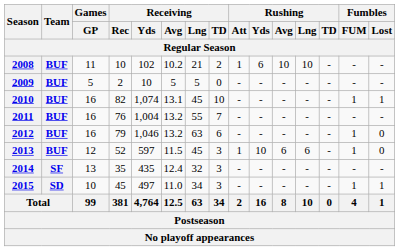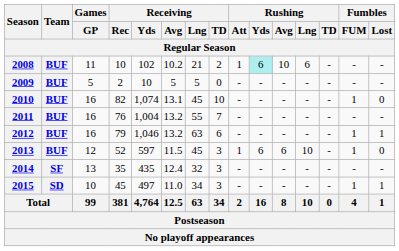2008 | Rushing / Yds: no background -> paleturquoise background
2008 | Rushing / Lng: 10 -> 6
2010 | Fumbles / Lost: 1 -> 0
2012 | Fumbles / Lost: 0 -> 1
2013 | Rushing / Yds: 10 -> 6
2013 | Rushing / Lng: 6 -> 10
